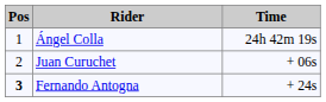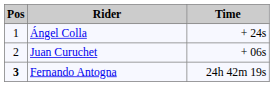Ángel Colla | Time: 24h 42m 19s -> + 24s
Fernando Antogna | Time: + 24s -> 24h 42m 19s
